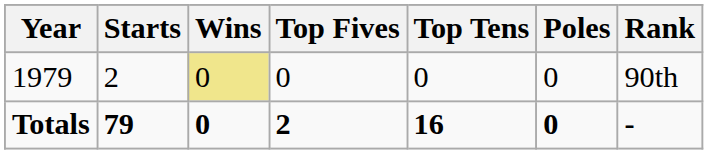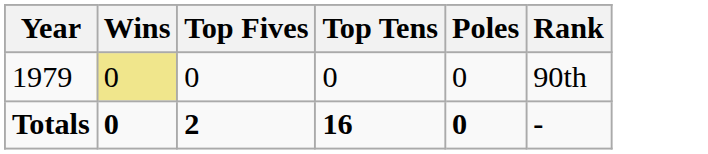- column: Starts | 2 | 79
